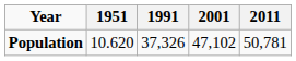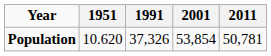Population | 2001: 47,102 -> 53,854
